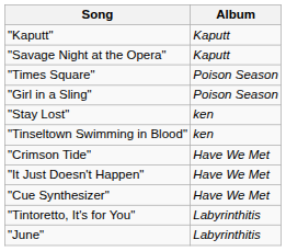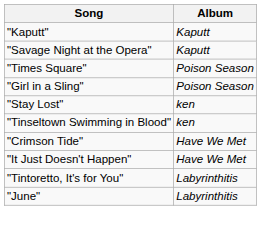- row: "Cue Synthesizer" | Have We Met
